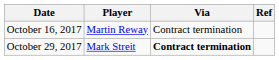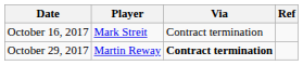October 16, 2017 | Player: Martin Reway -> Mark Streit
October 29, 2017 | Player: Mark Streit -> Martin Reway
